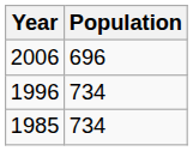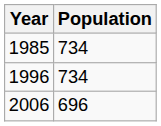rows swapped: 1985 <-> 2006
